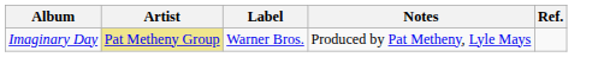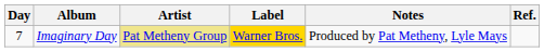+ column: Day | 7
Imaginary Day | Label: no background -> gold background
